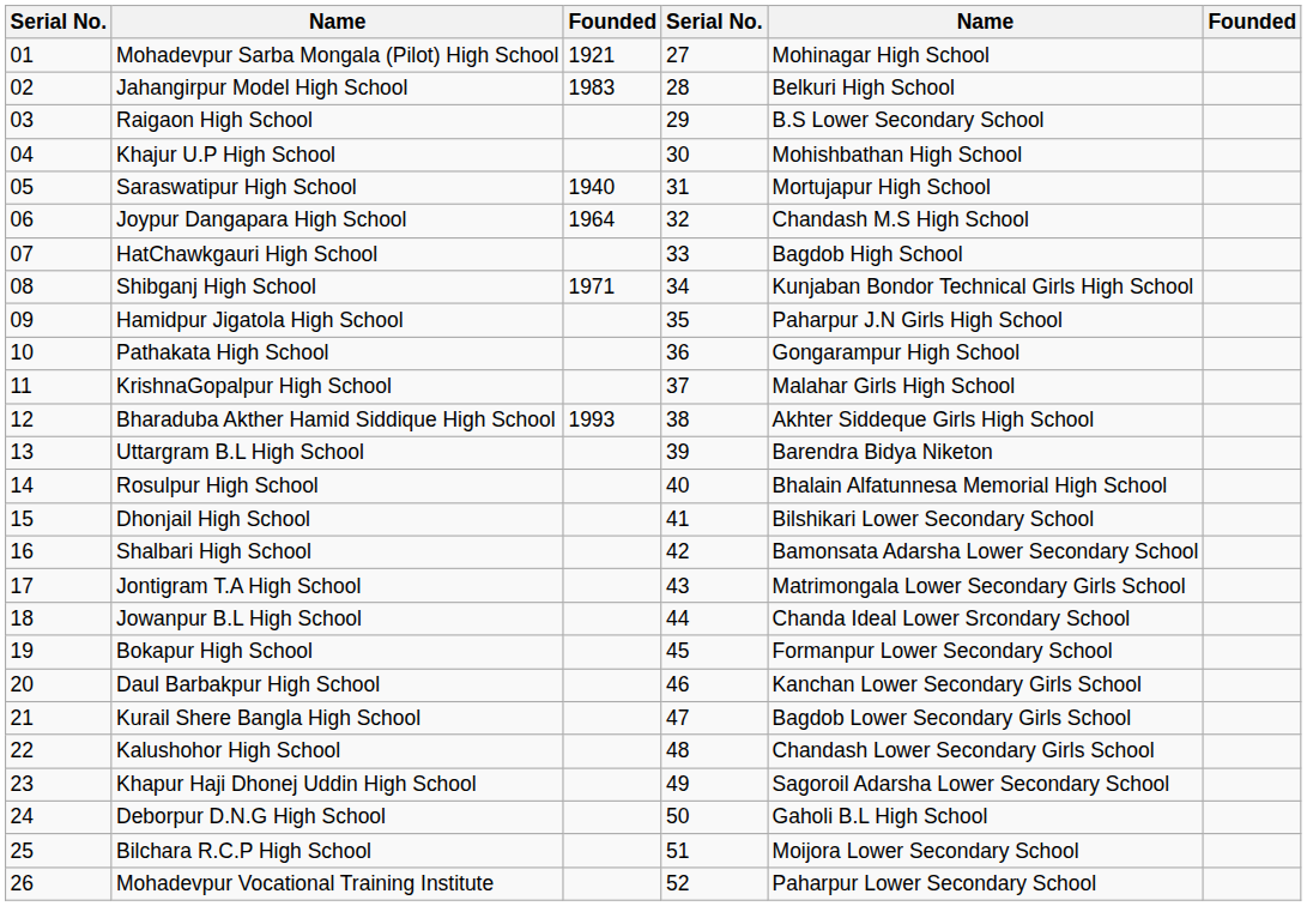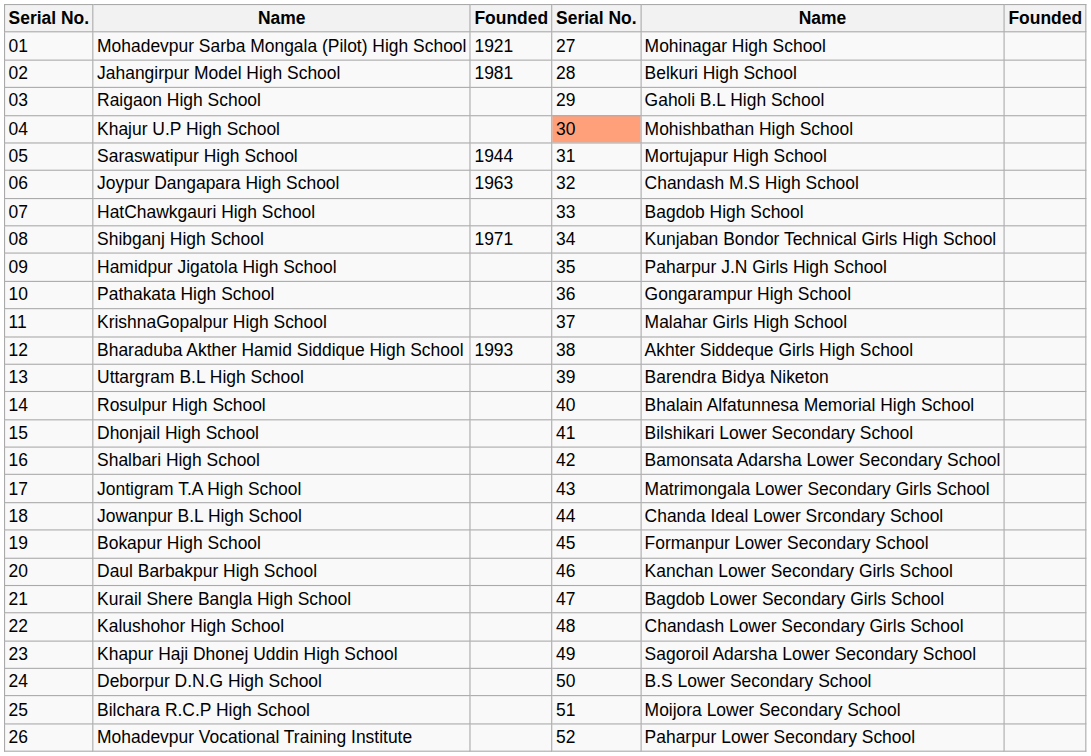Jahangirpur Model High School | column 3: 1983 -> 1981
Raigaon High School | column 5: B.S Lower Secondary School -> Gaholi B.L High School
Khajur U.P High School | column 4: no background -> lightsalmon background
Saraswatipur High School | column 3: 1940 -> 1944
Joypur Dangapara High School | column 3: 1964 -> 1963
Deborpur D.N.G High School | column 5: Gaholi B.L High School -> B.S Lower Secondary School
